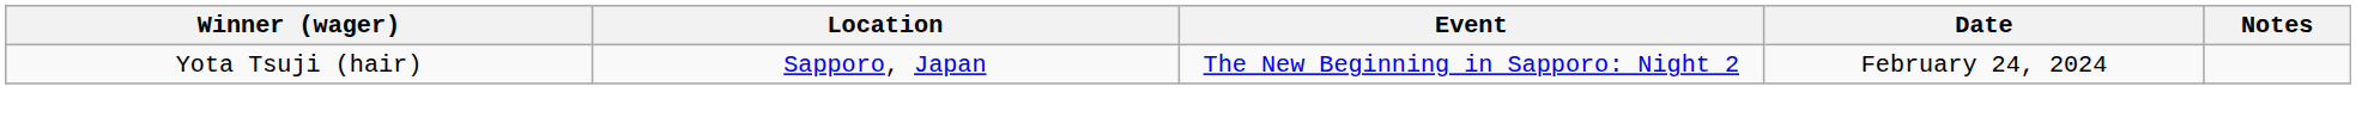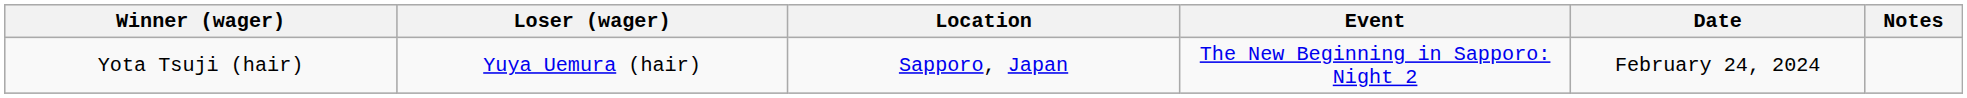+ column: Loser (wager) | Yuya Uemura (hair)
